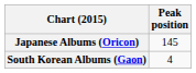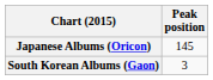South Korean Albums (Gaon) | Peak position: 4 -> 3
